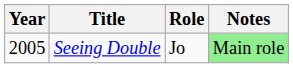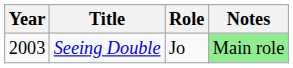Seeing Double | Year: 2005 -> 2003
